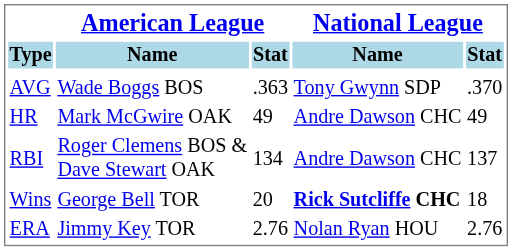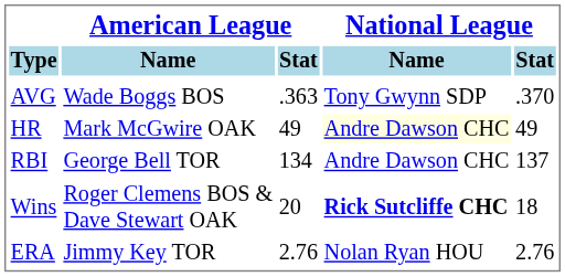HR | National League / Name: no background -> lightyellow background
RBI | American League / Name: Roger Clemens BOS & Dave Stewart OAK -> George Bell TOR
Wins | American League / Name: George Bell TOR -> Roger Clemens BOS & Dave Stewart OAK
